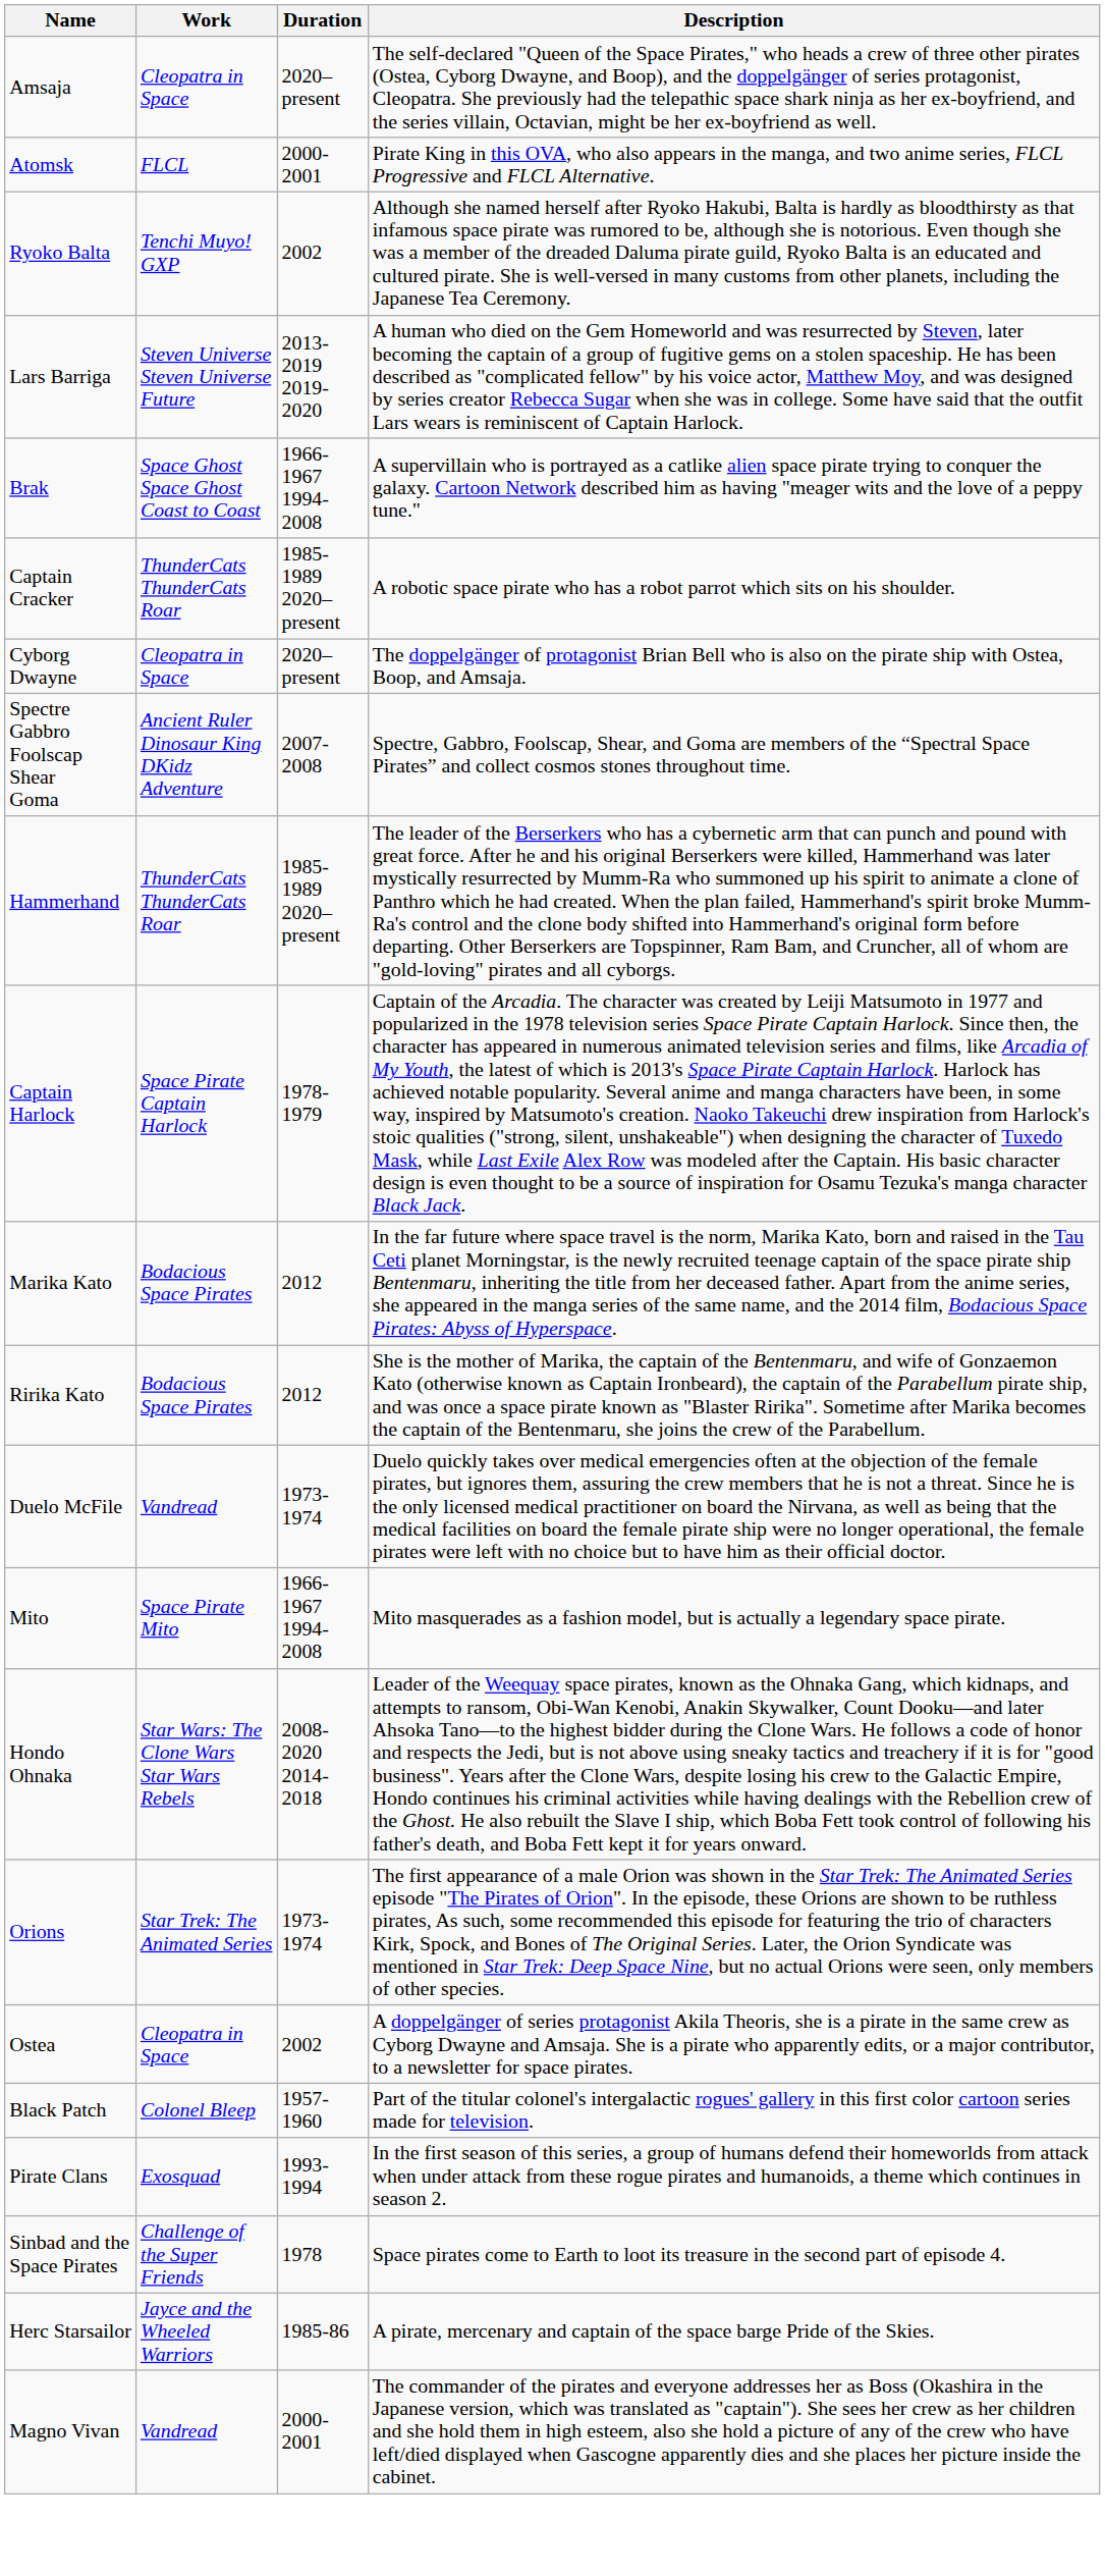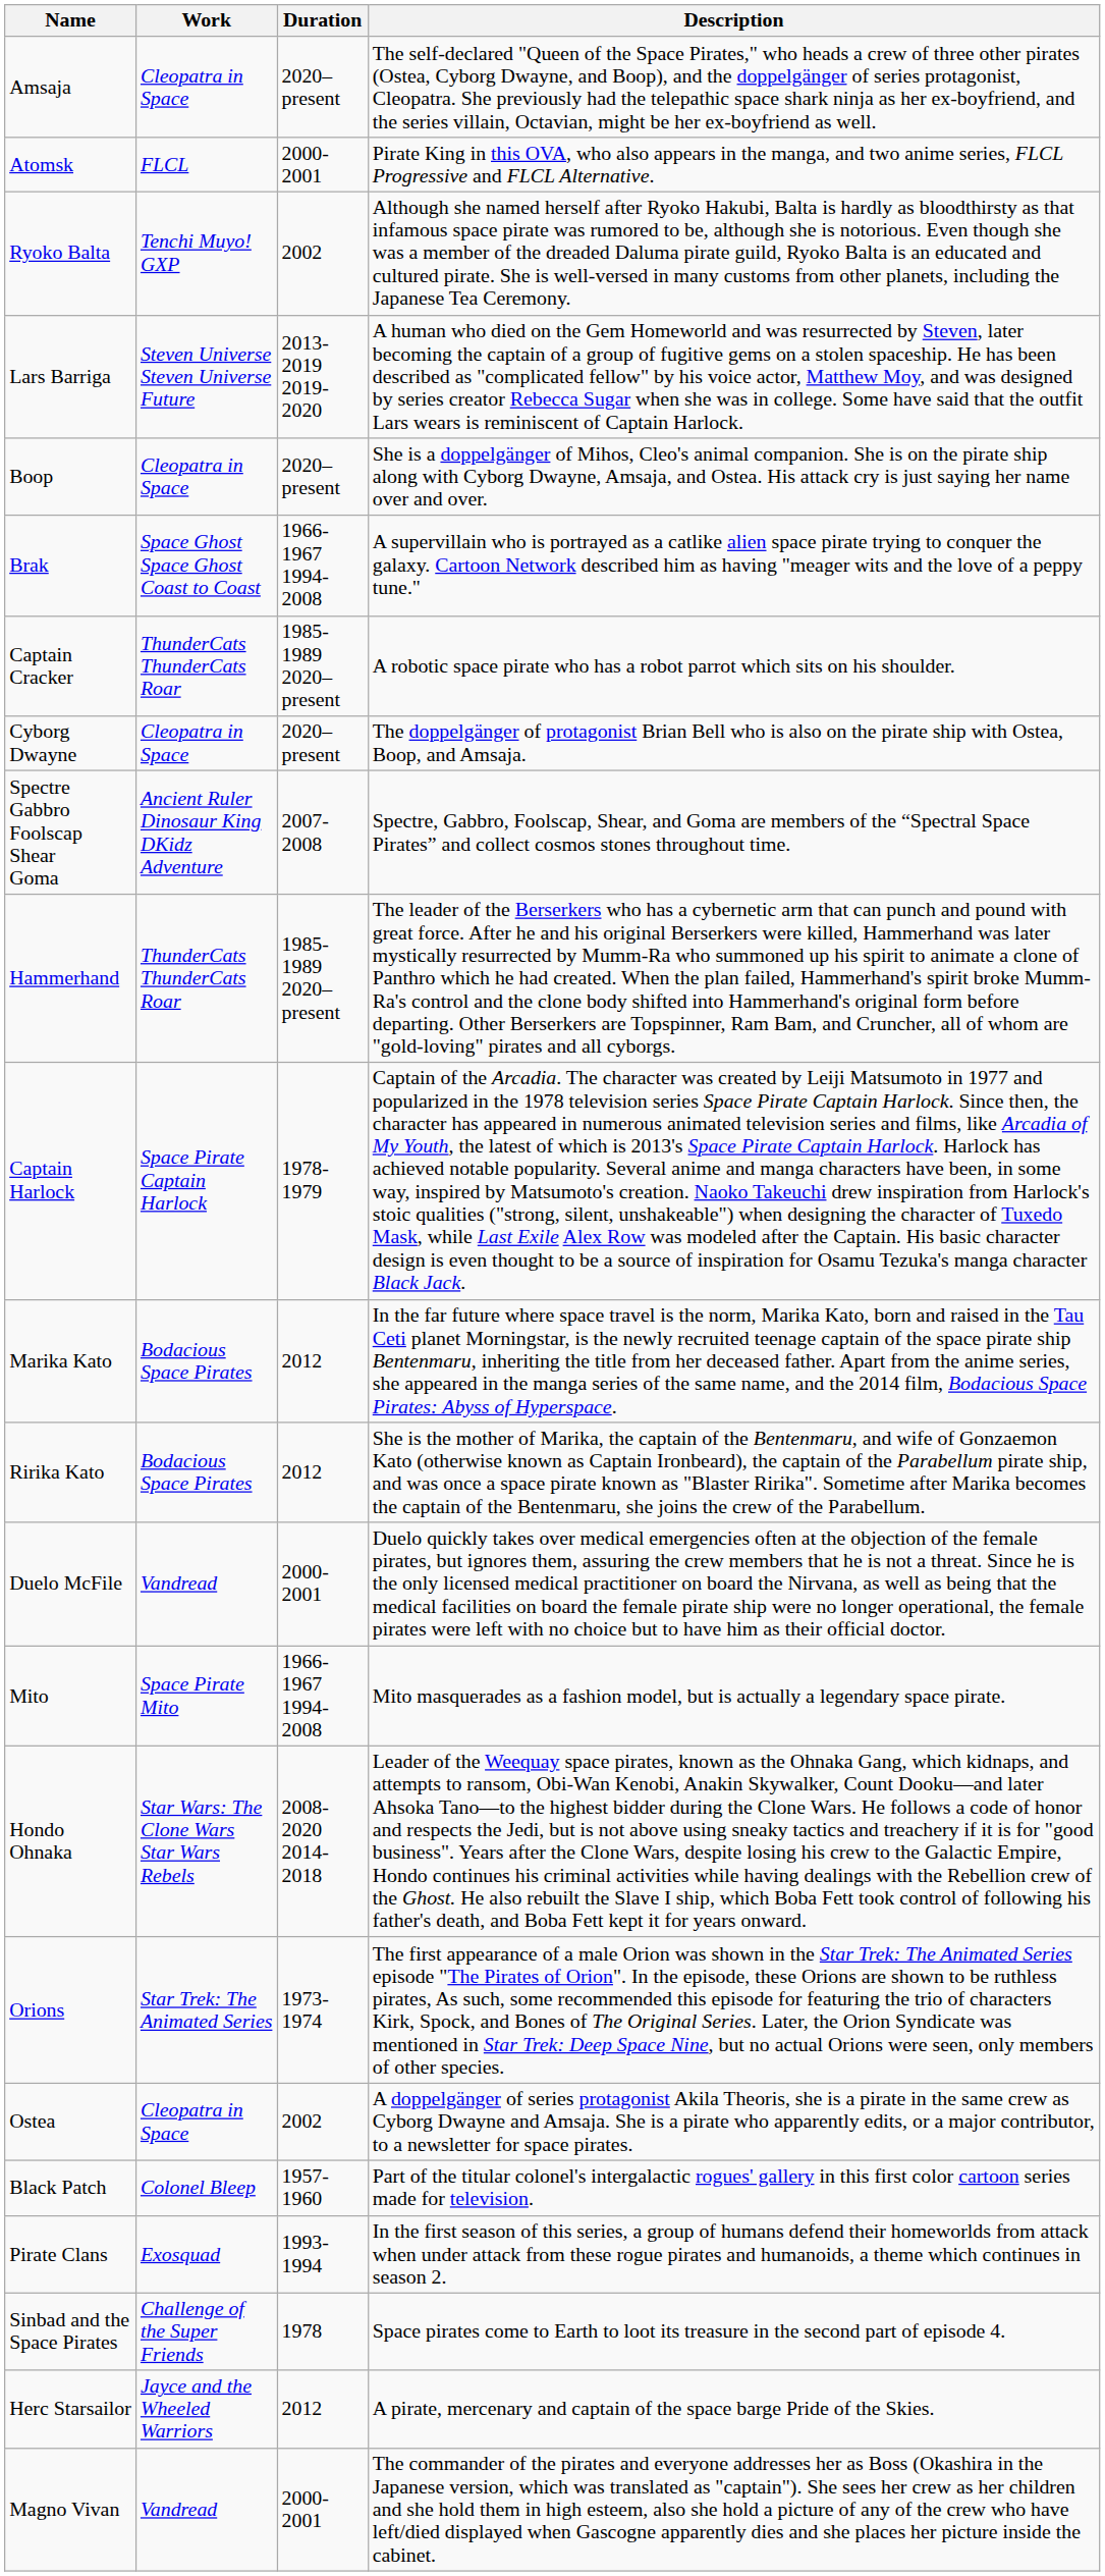+ row: Boop | Cleopatra in Space | 2020–present | She is a doppelgänger of Mihos, Cleo's animal companion. She is on the pirate ship along with Cyborg Dwayne, Amsaja, and Ostea. His attack cry is just saying her name over and over.
Duelo McFile | Duration: 1973-1974 -> 2000-2001
Herc Starsailor | Duration: 1985-86 -> 2012
